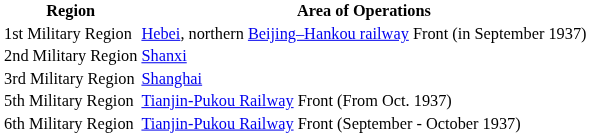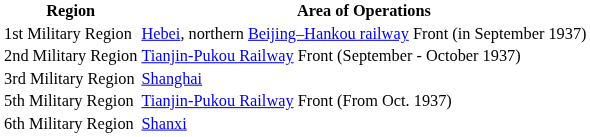2nd Military Region | Area of Operations: Shanxi -> Tianjin-Pukou Railway Front (September - October 1937)
6th Military Region | Area of Operations: Tianjin-Pukou Railway Front (September - October 1937) -> Shanxi
